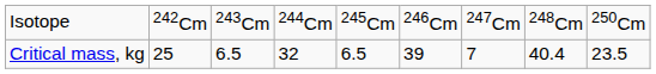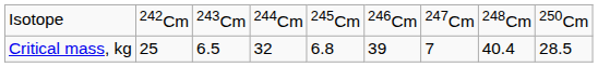Critical mass, kg | column 5: 6.5 -> 6.8
Critical mass, kg | column 9: 23.5 -> 28.5
